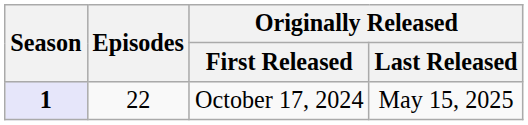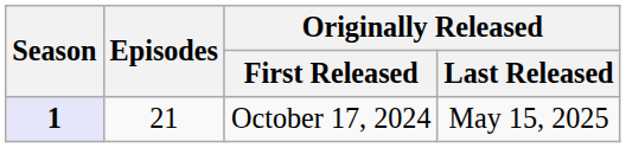October 17, 2024 | Episodes: 22 -> 21
